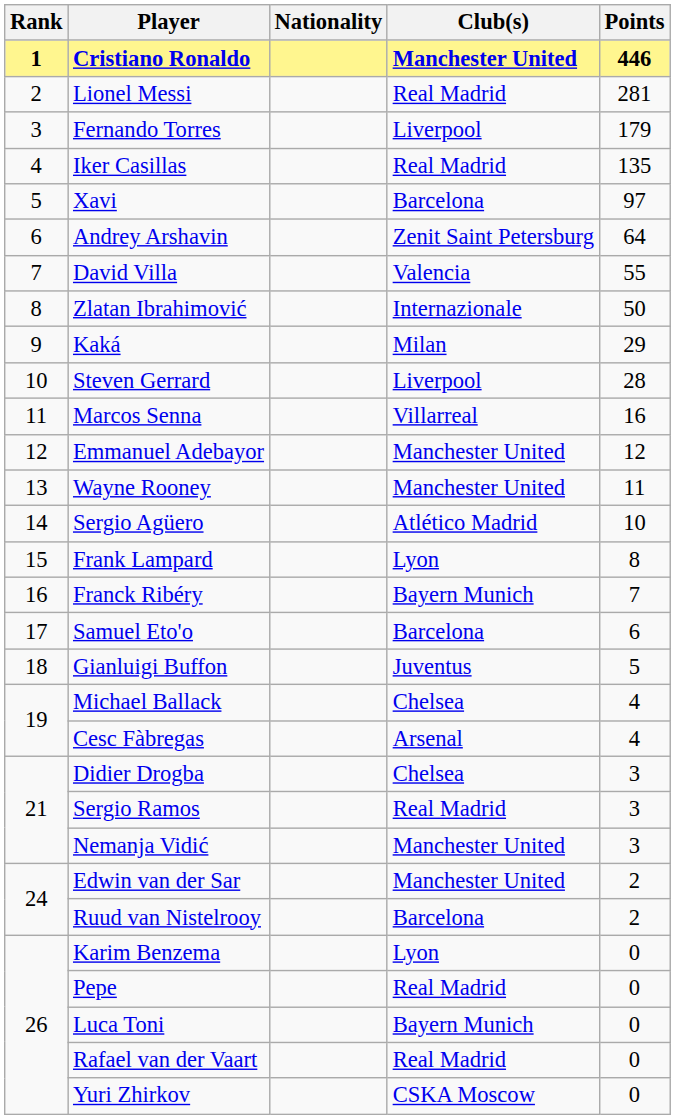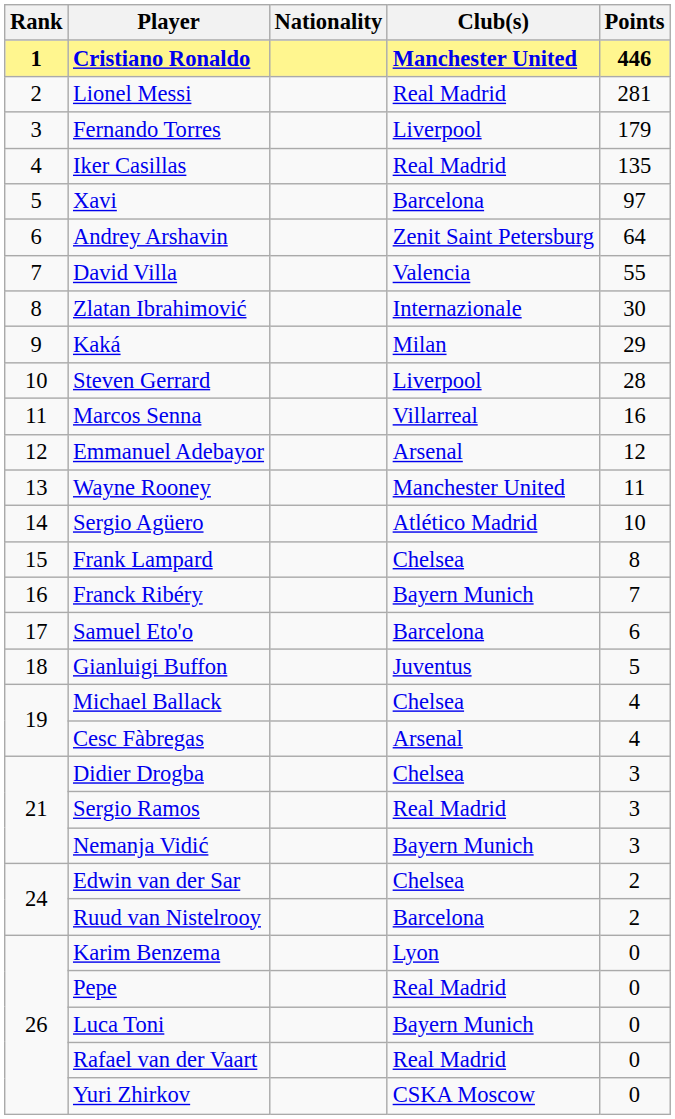Zlatan Ibrahimović | Points: 50 -> 30
Emmanuel Adebayor | Club(s): Manchester United -> Arsenal
Frank Lampard | Club(s): Lyon -> Chelsea
Nemanja Vidić | Club(s): Manchester United -> Bayern Munich
Edwin van der Sar | Club(s): Manchester United -> Chelsea
